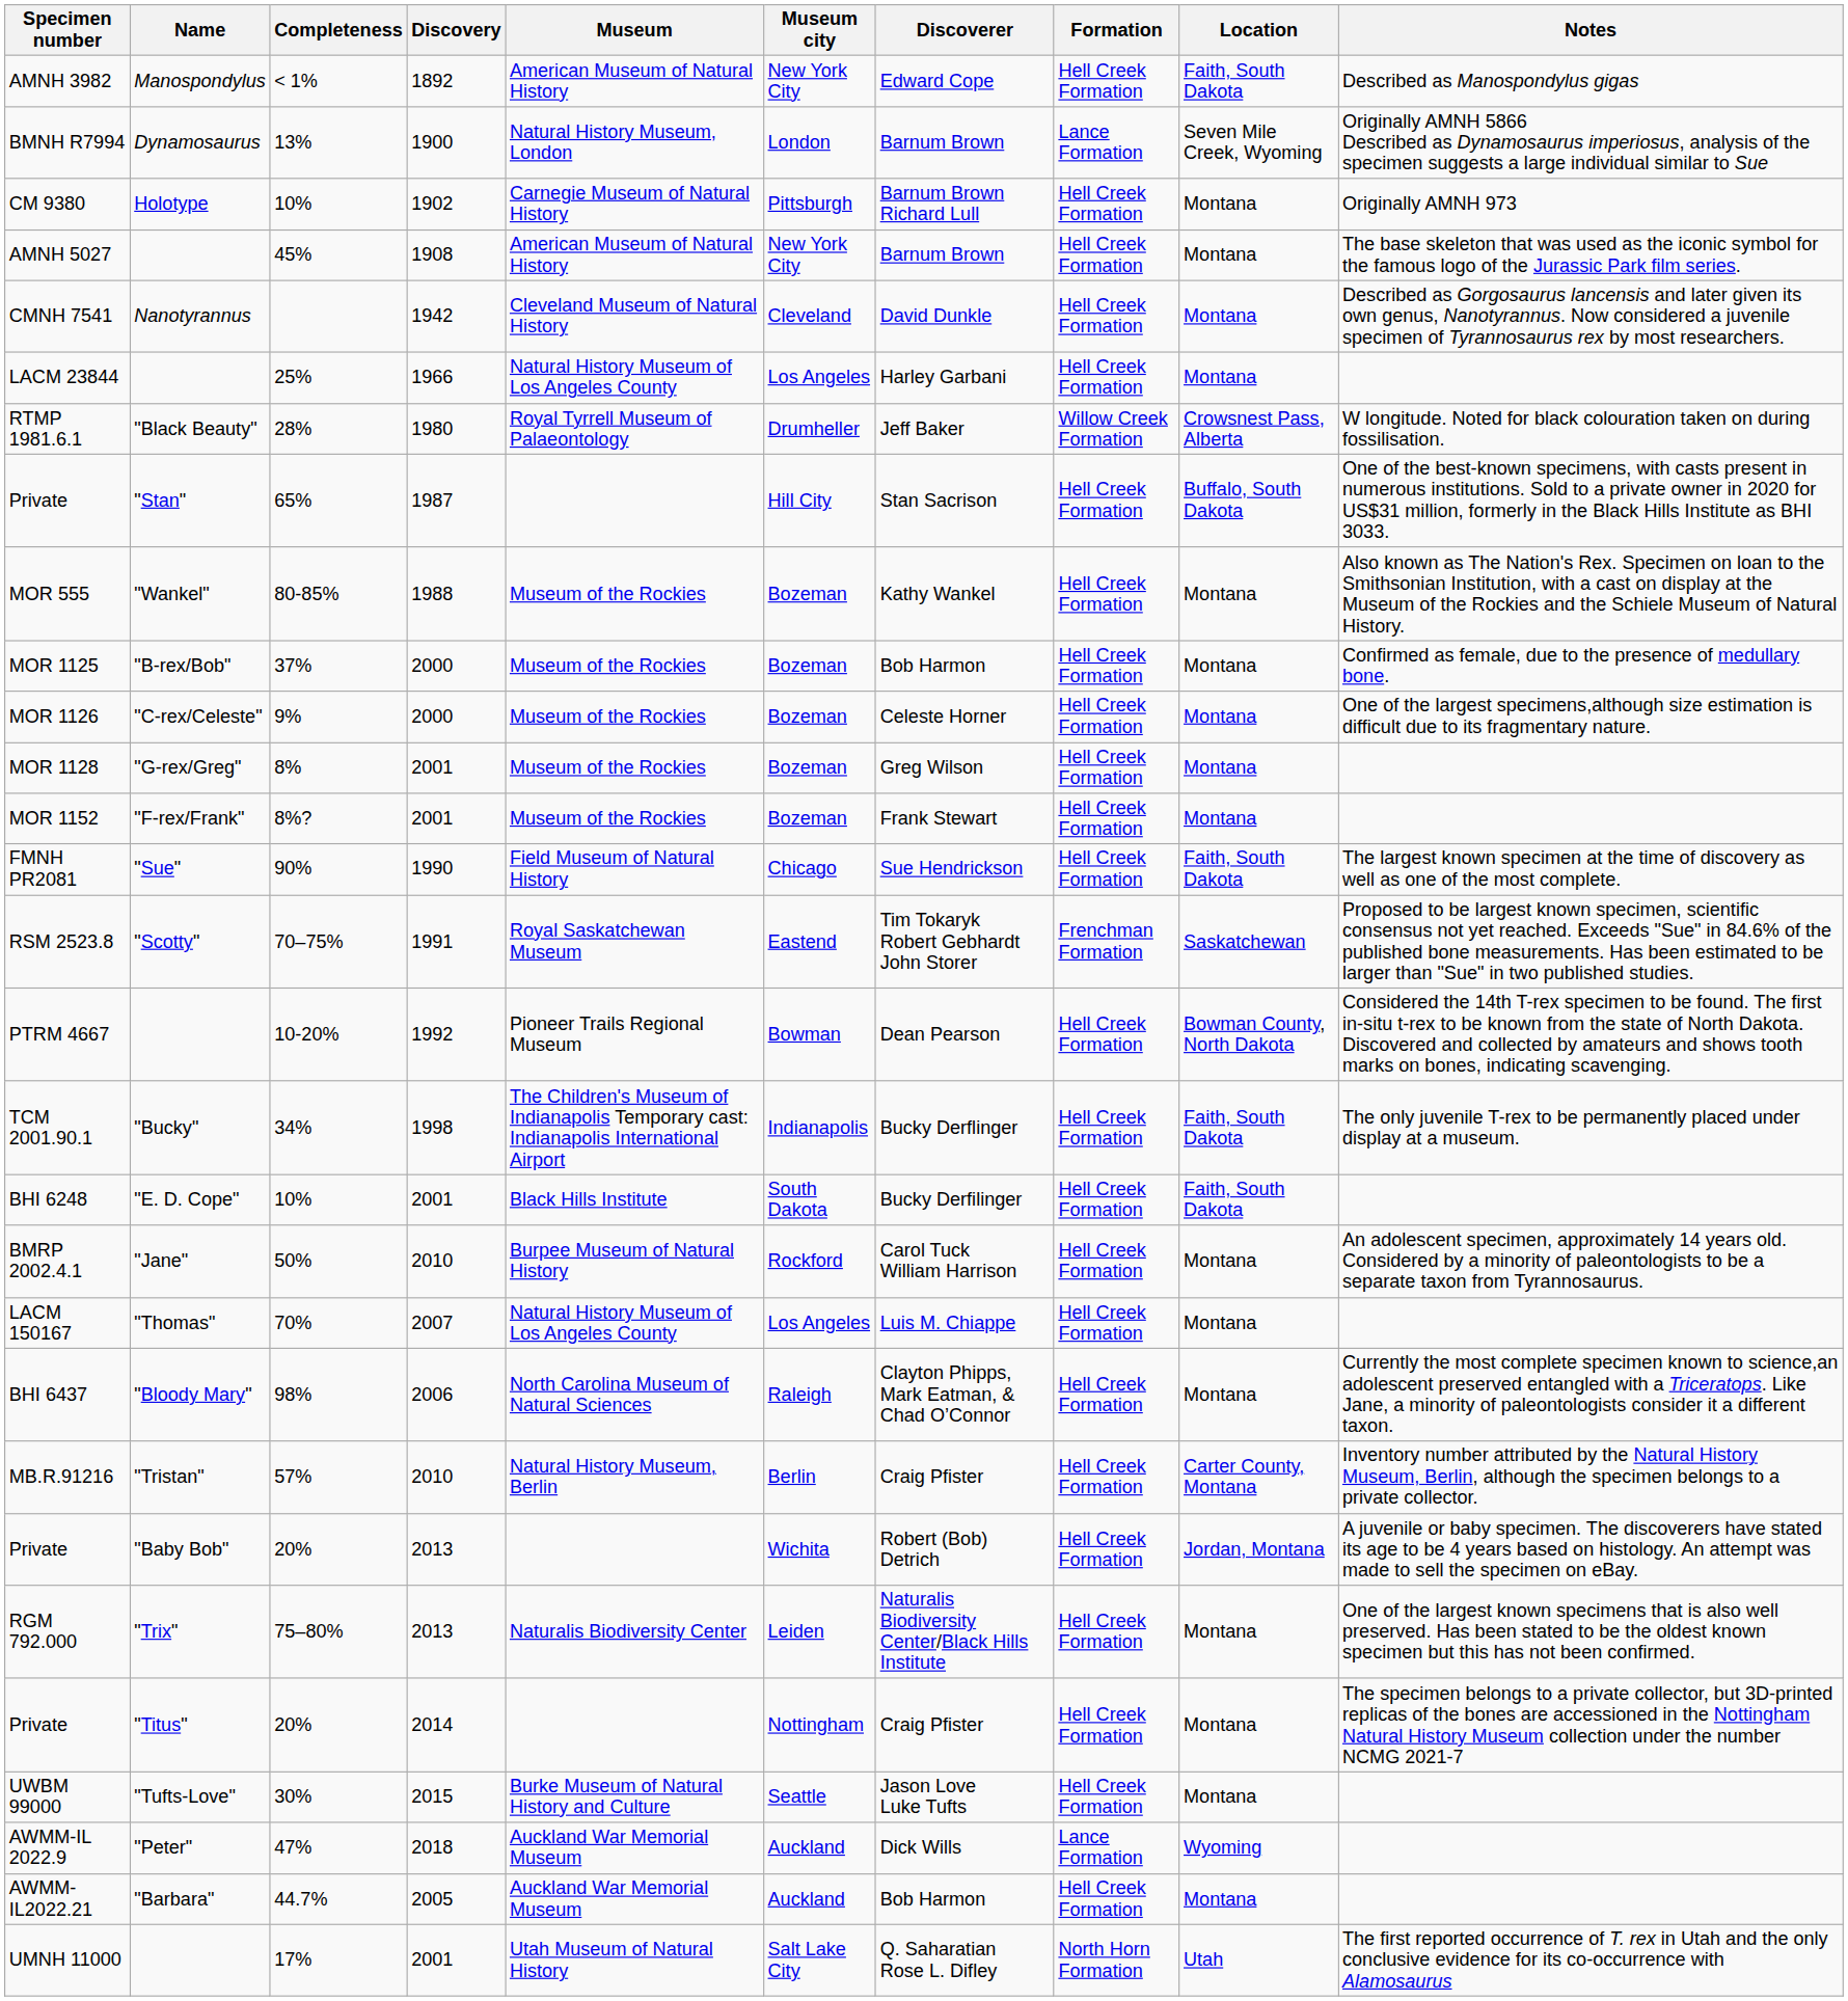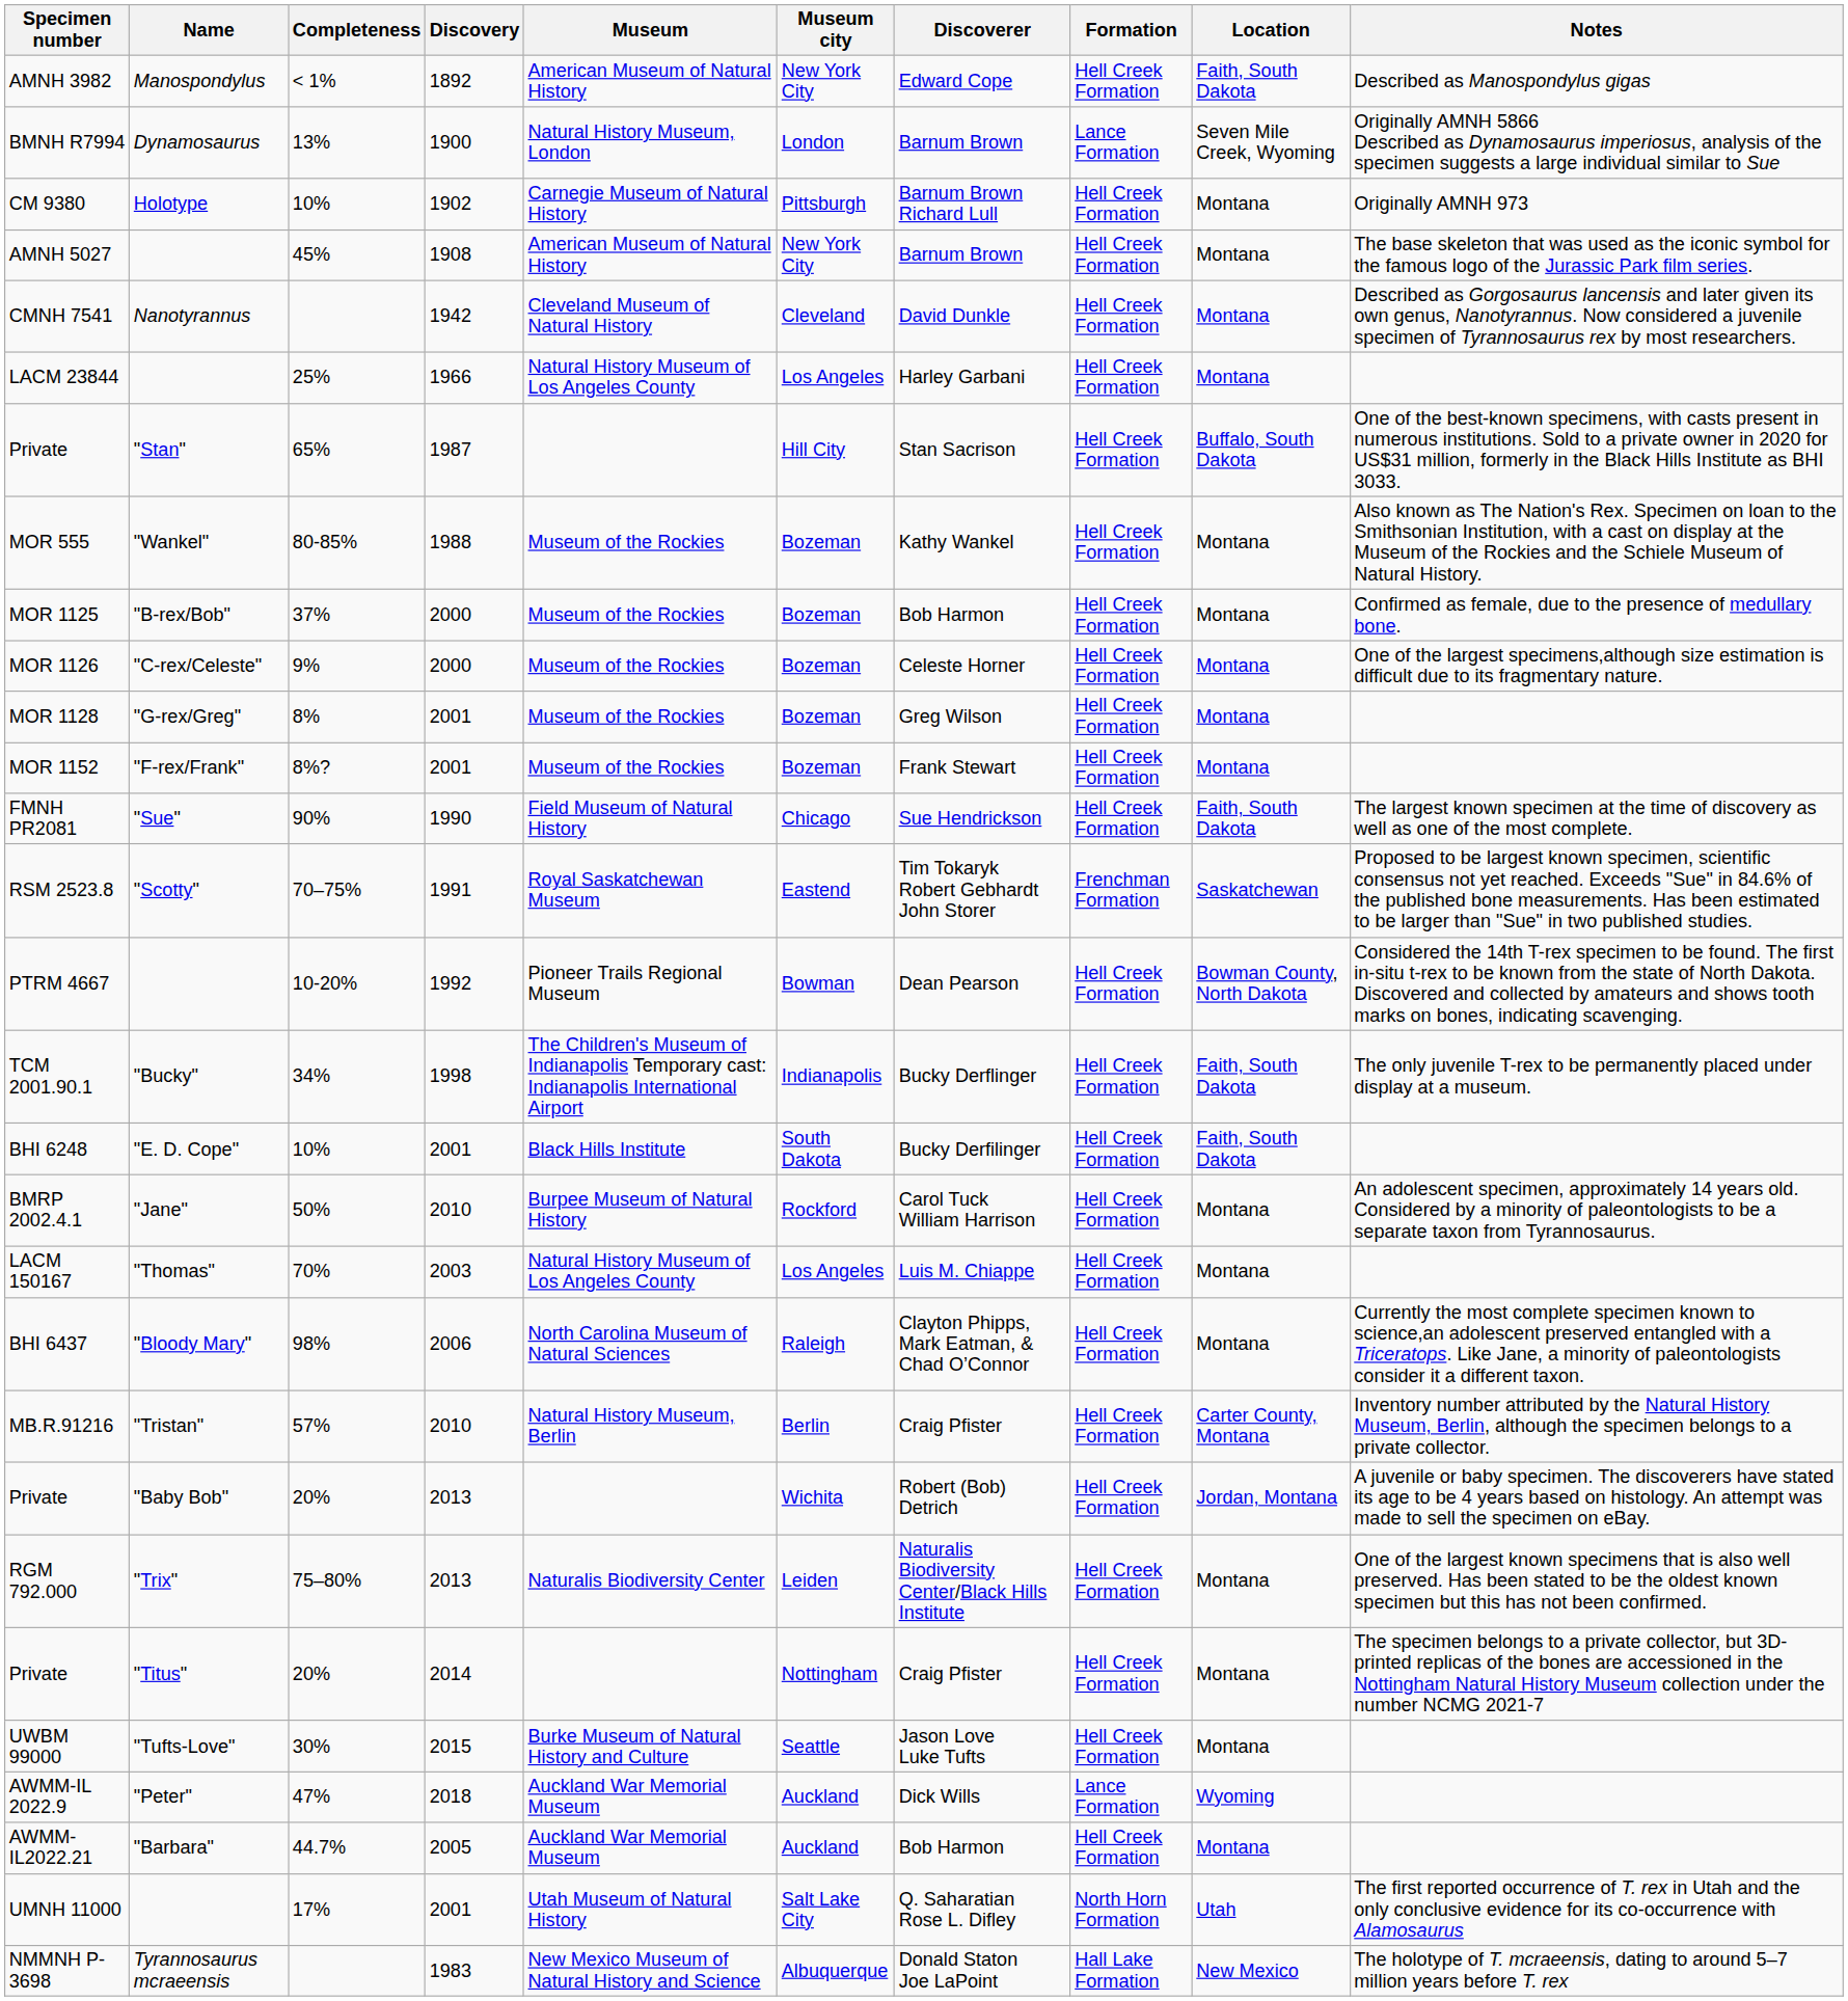- row: RTMP 1981.6.1 | "Black Beauty" | 28% | 1980 | Royal Tyrrell Museum of Palaeontology | Drumheller | Jeff Baker | Willow Creek Formation | Crowsnest Pass, Alberta | W longitude. Noted for black colouration taken on during fossilisation.
LACM 150167 | Discovery: 2007 -> 2003
+ row: NMMNH P-3698 | Tyrannosaurus mcraeensis | 1983 | New Mexico Museum of Natural History and Science | Albuquerque | Donald Staton Joe LaPoint | Hall Lake Formation | New Mexico | The holotype of T. mcraeensis, dating to around 5–7 million years before T. rex
